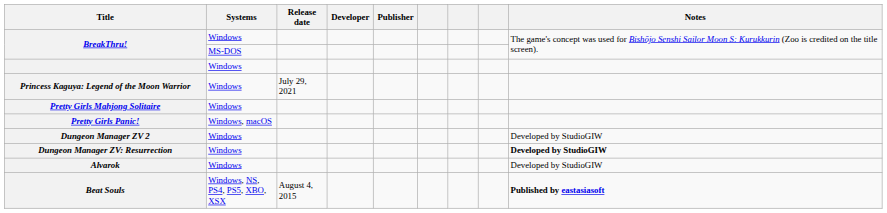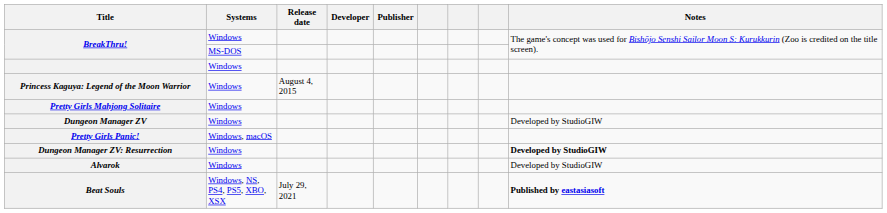Princess Kaguya: Legend of the Moon Warrior | Release date: July 29, 2021 -> August 4, 2015
+ row: Dungeon Manager ZV | Windows | Developed by StudioGIW
- row: Dungeon Manager ZV 2 | Windows | Developed by StudioGIW
Beat Souls | Release date: August 4, 2015 -> July 29, 2021
